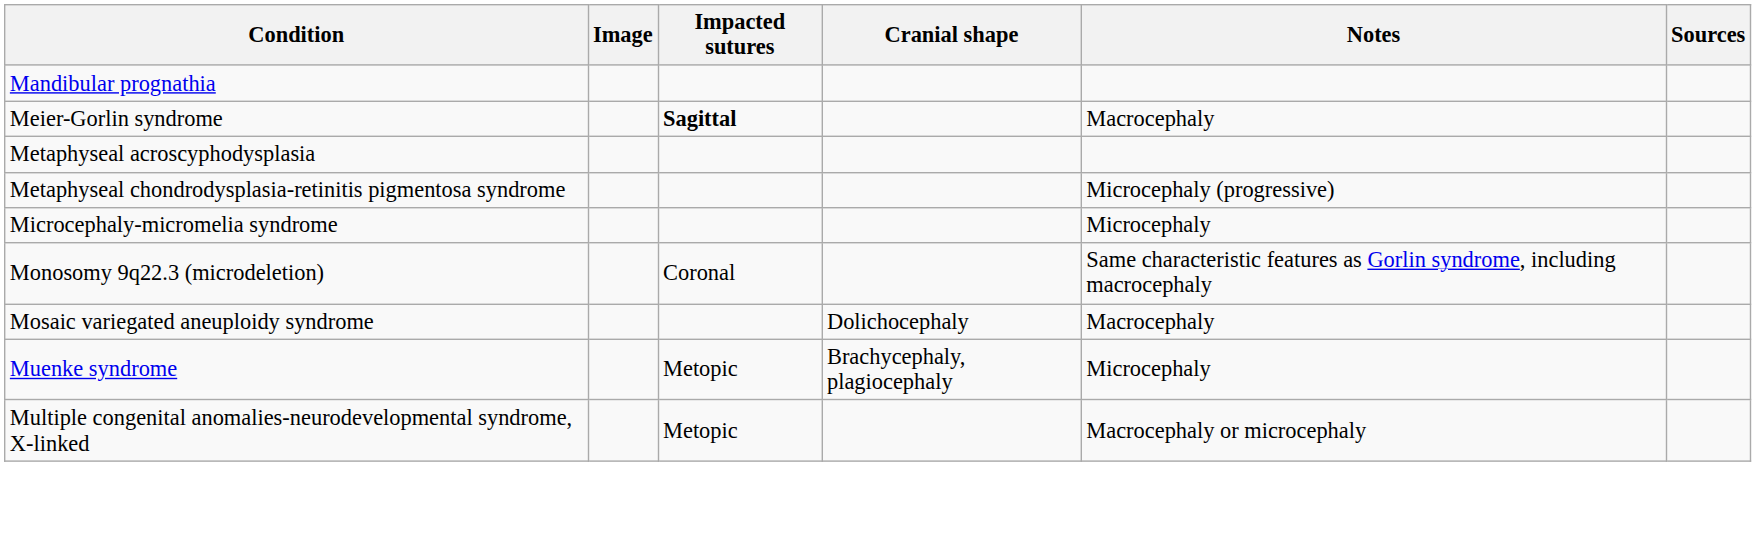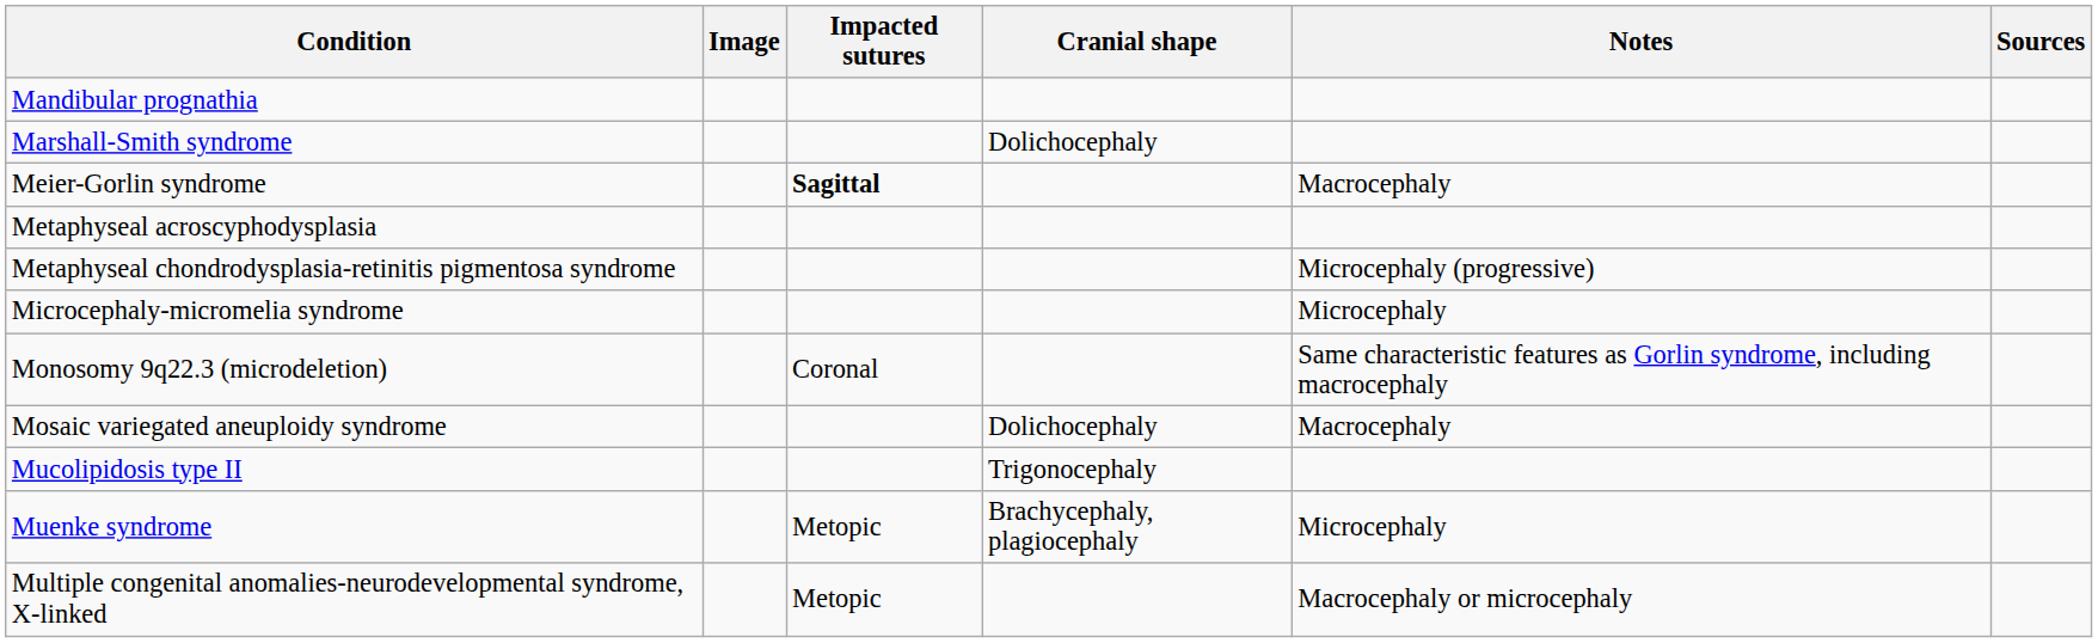+ row: Marshall-Smith syndrome | Dolichocephaly
+ row: Mucolipidosis type II | Trigonocephaly
